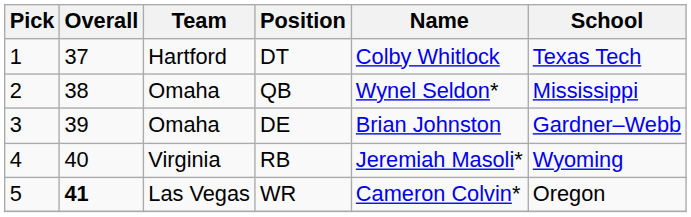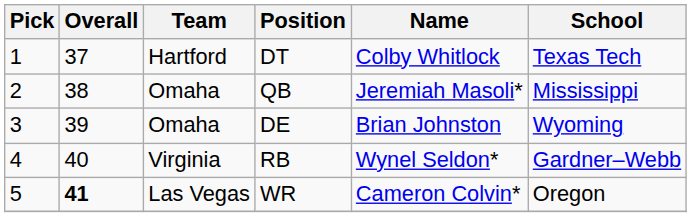QB | Name: Wynel Seldon* -> Jeremiah Masoli*
DE | School: Gardner–Webb -> Wyoming
RB | Name: Jeremiah Masoli* -> Wynel Seldon*
RB | School: Wyoming -> Gardner–Webb
